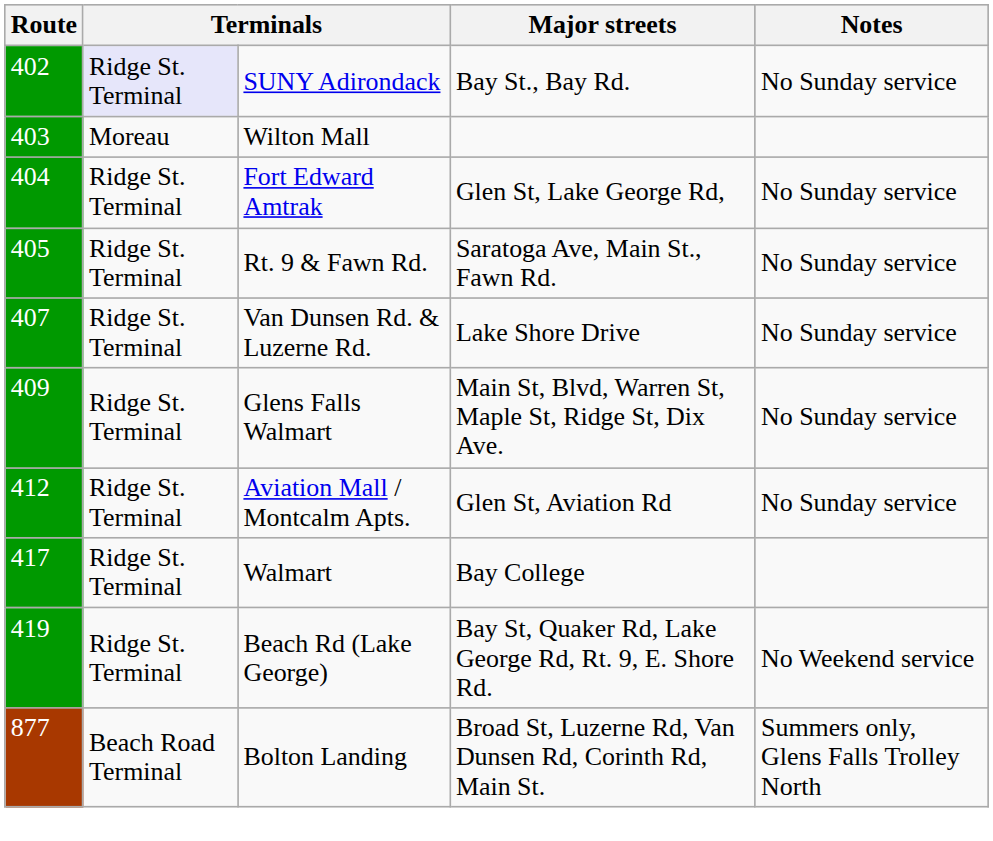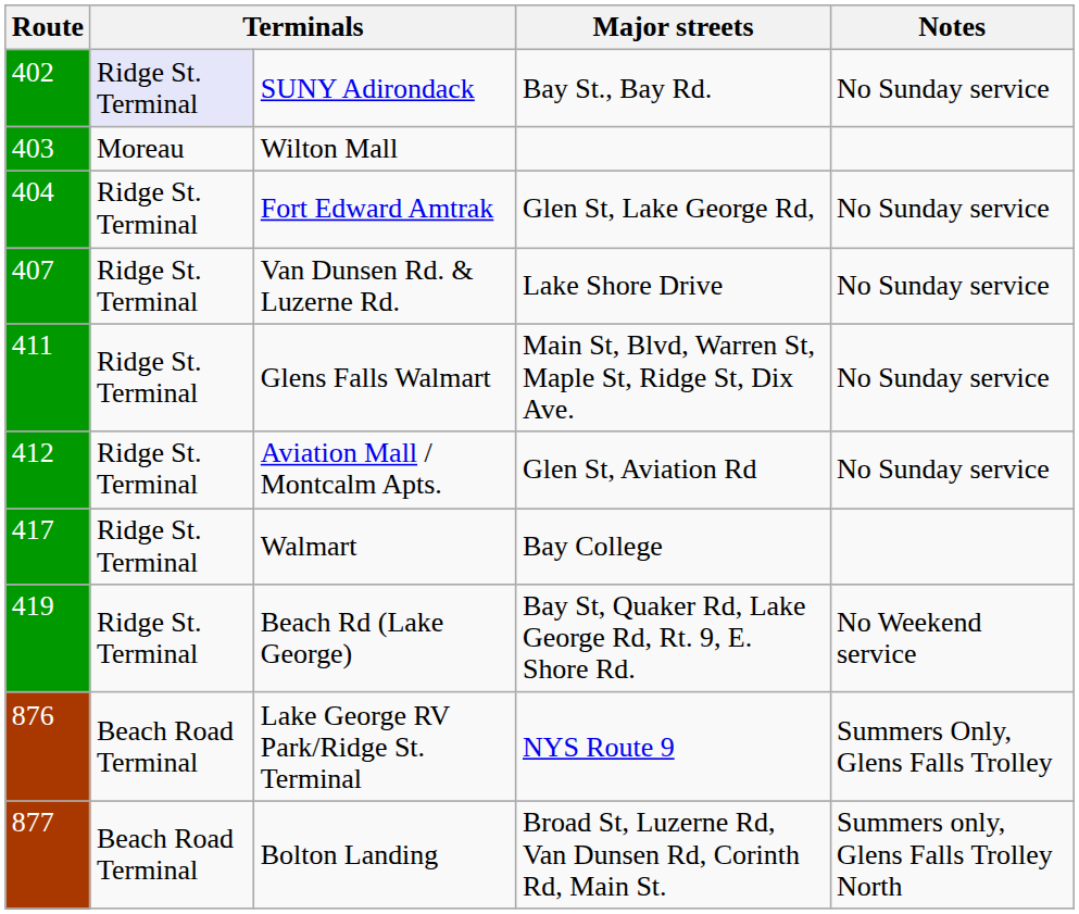- row: 405 | Ridge St. Terminal | Rt. 9 & Fawn Rd. | Saratoga Ave, Main St., Fawn Rd. | No Sunday service
Glens Falls Walmart | Route: 409 -> 411
+ row: 876 | Beach Road Terminal | Lake George RV Park/Ridge St. Terminal | NYS Route 9 | Summers Only, Glens Falls Trolley
